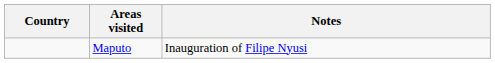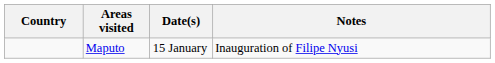+ column: Date(s) | 15 January
